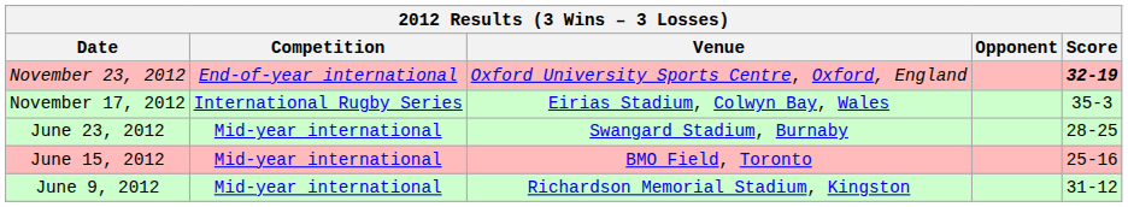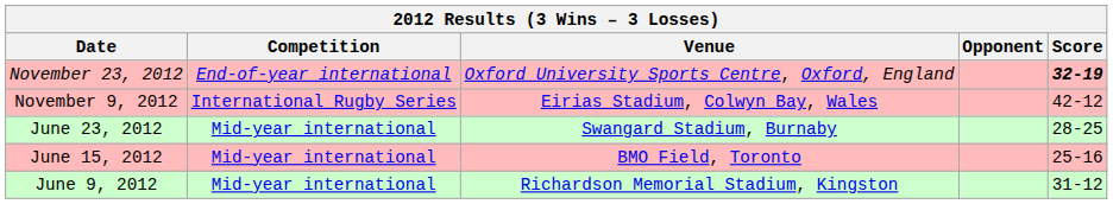- row: November 17, 2012 | International Rugby Series | Eirias Stadium, Colwyn Bay, Wales | 35-3
+ row: November 9, 2012 | International Rugby Series | Eirias Stadium, Colwyn Bay, Wales | 42-12
